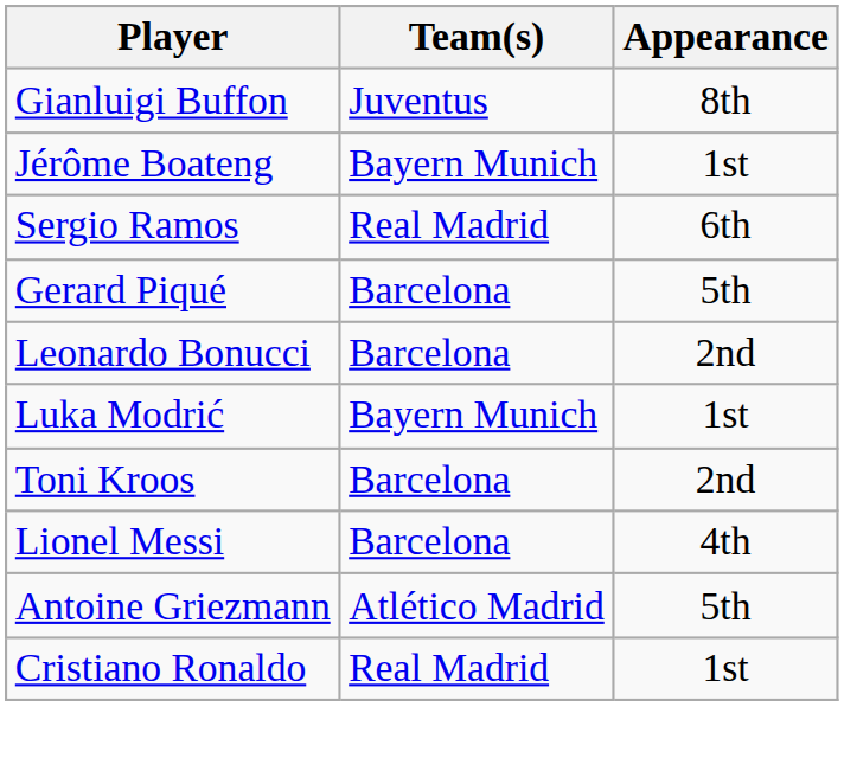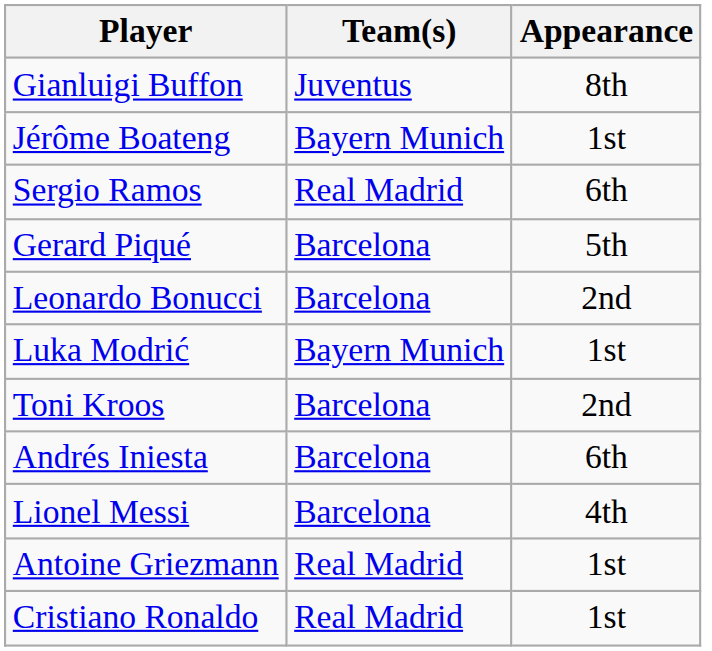+ row: Andrés Iniesta | Barcelona | 6th
Antoine Griezmann | Team(s): Atlético Madrid -> Real Madrid
Antoine Griezmann | Appearance: 5th -> 1st
